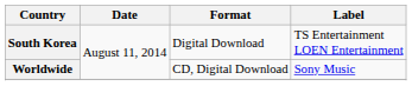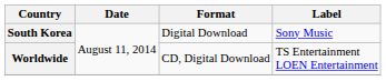South Korea | Label: TS Entertainment LOEN Entertainment -> Sony Music
Worldwide | Label: Sony Music -> TS Entertainment LOEN Entertainment
